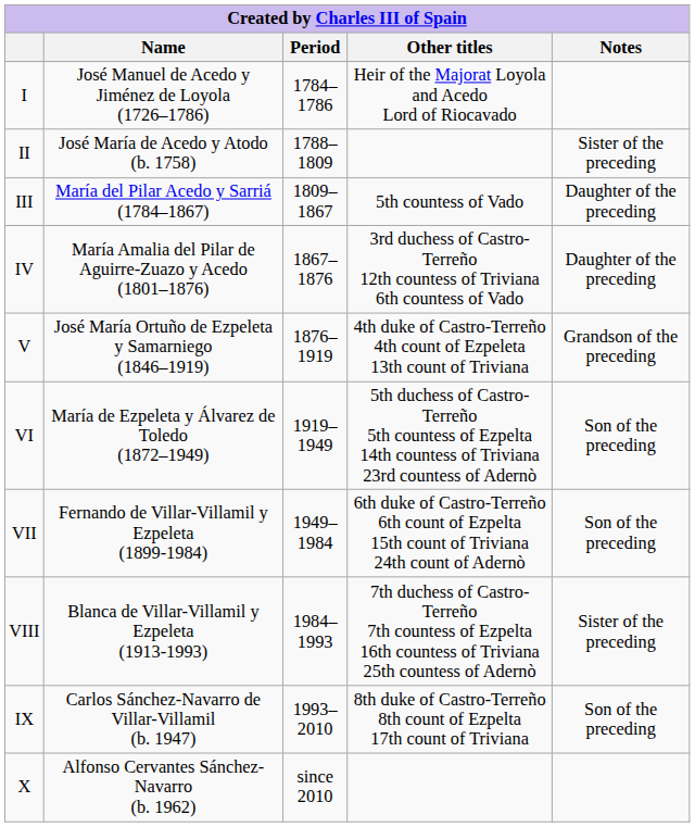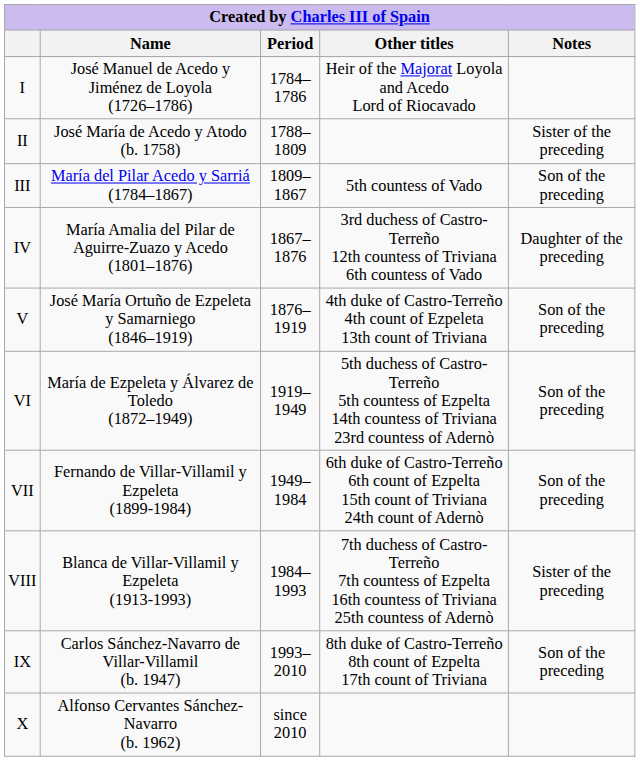III | Notes: Daughter of the preceding -> Son of the preceding
V | Notes: Grandson of the preceding -> Son of the preceding
